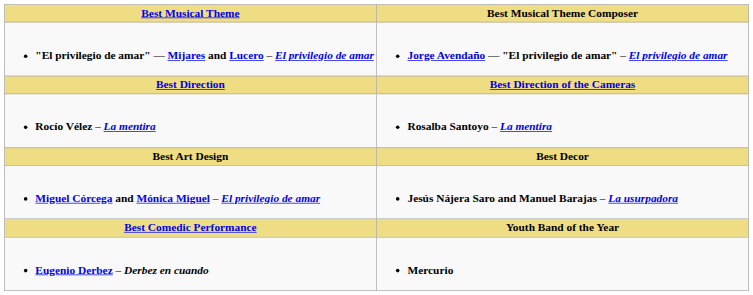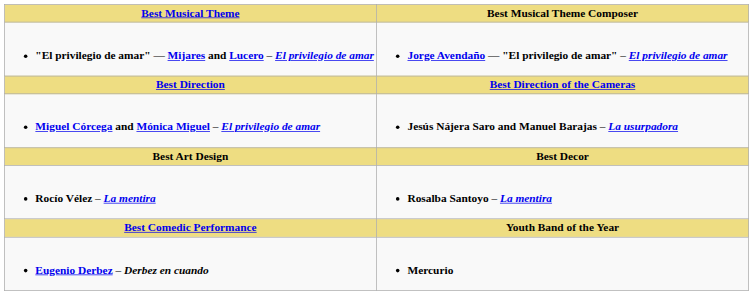rows swapped: Miguel Córcega and Mónica Miguel – El privilegio de amar <-> Rocío Vélez – La mentira
